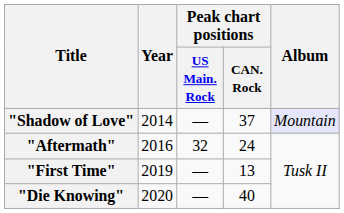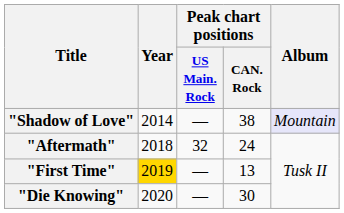"Shadow of Love" | Peak chart positions / CAN. Rock: 37 -> 38
"Aftermath" | Year: 2016 -> 2018
"First Time" | Year: no background -> gold background
"Die Knowing" | Peak chart positions / CAN. Rock: 40 -> 30
